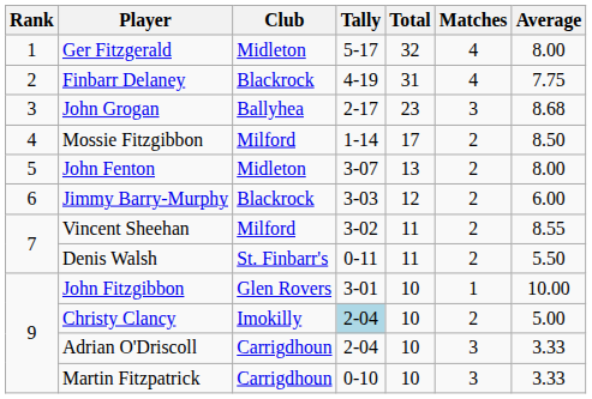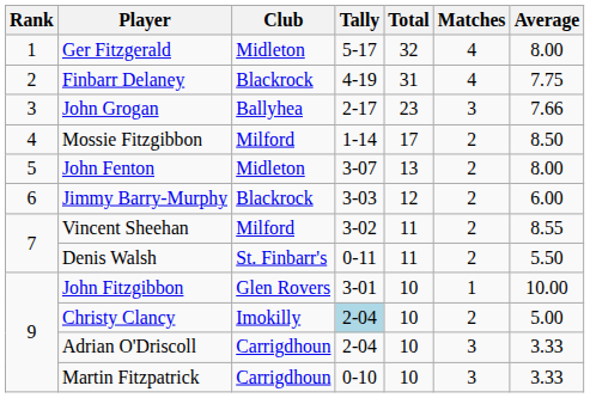John Grogan | Average: 8.68 -> 7.66
